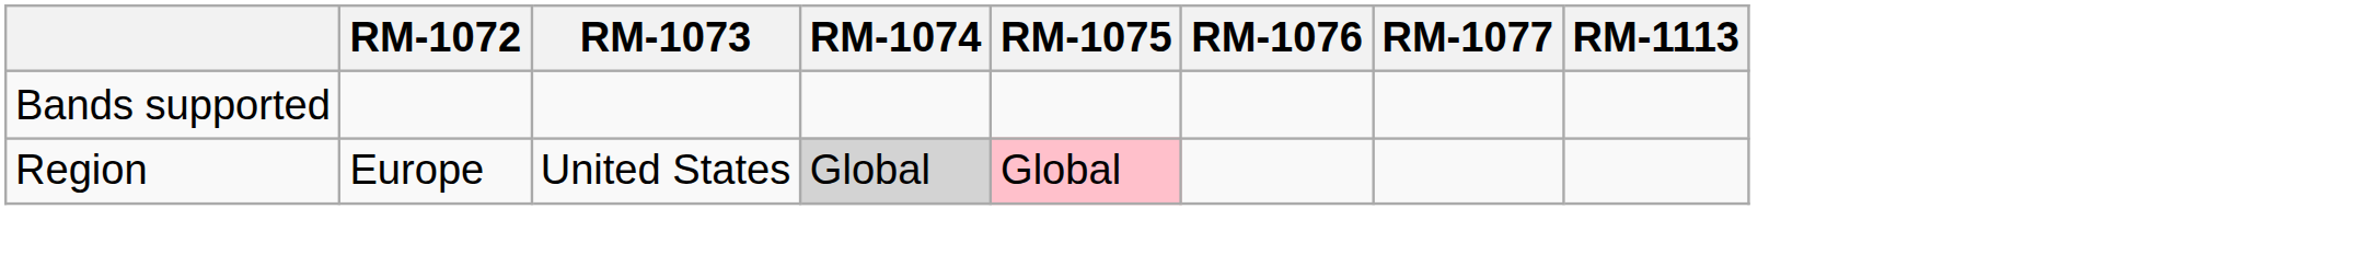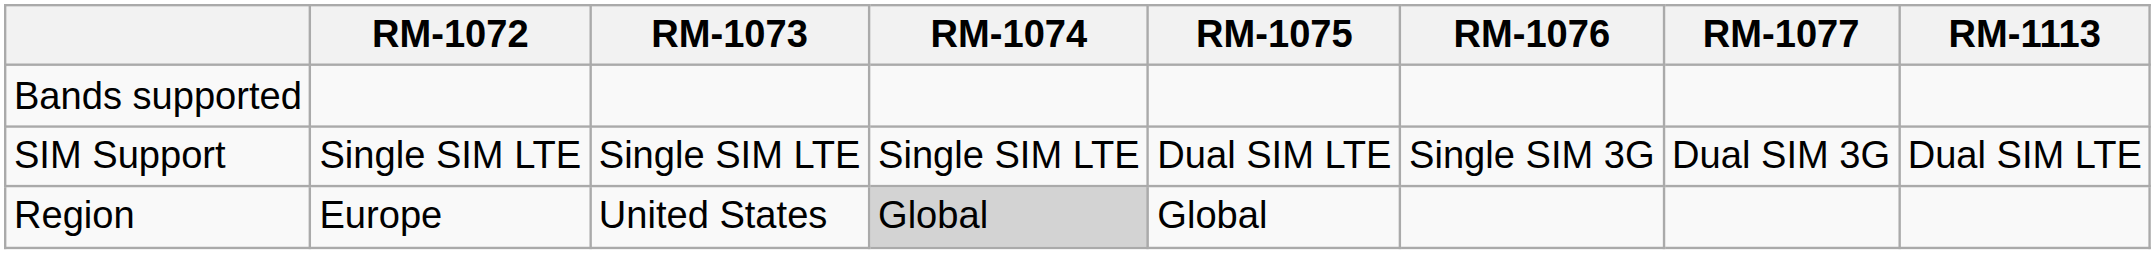+ row: SIM Support | Single SIM LTE | Single SIM LTE | Single SIM LTE | Dual SIM LTE | Single SIM 3G | Dual SIM 3G | Dual SIM LTE
Region | RM-1075: pink background -> no background
